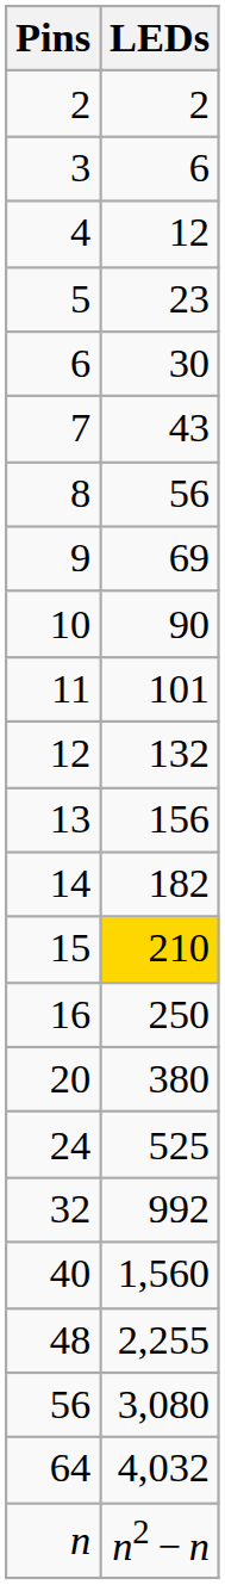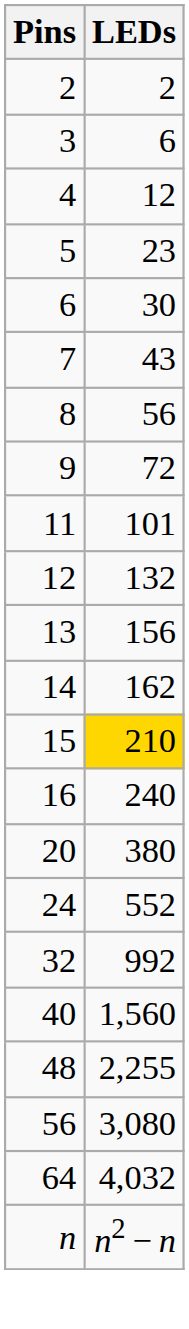9 | LEDs: 69 -> 72
- row: 10 | 90
14 | LEDs: 182 -> 162
16 | LEDs: 250 -> 240
24 | LEDs: 525 -> 552
